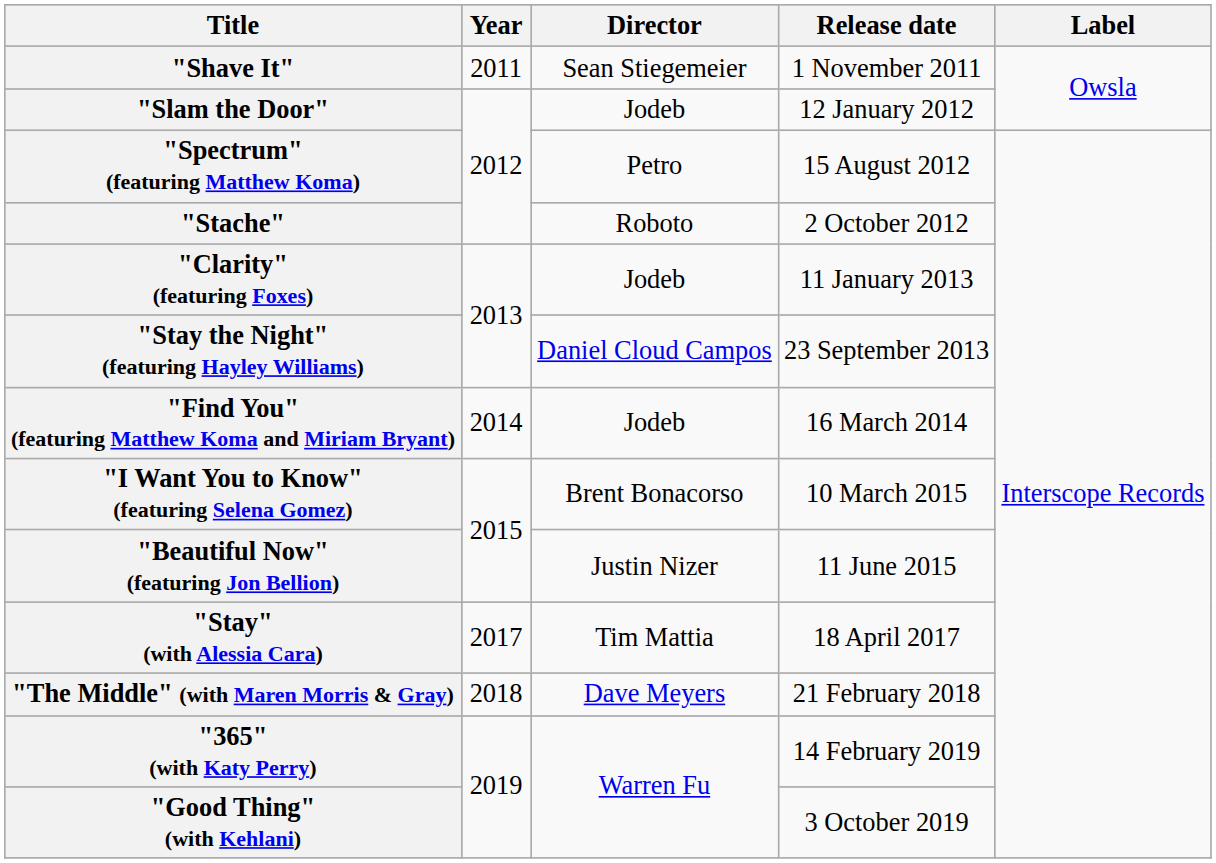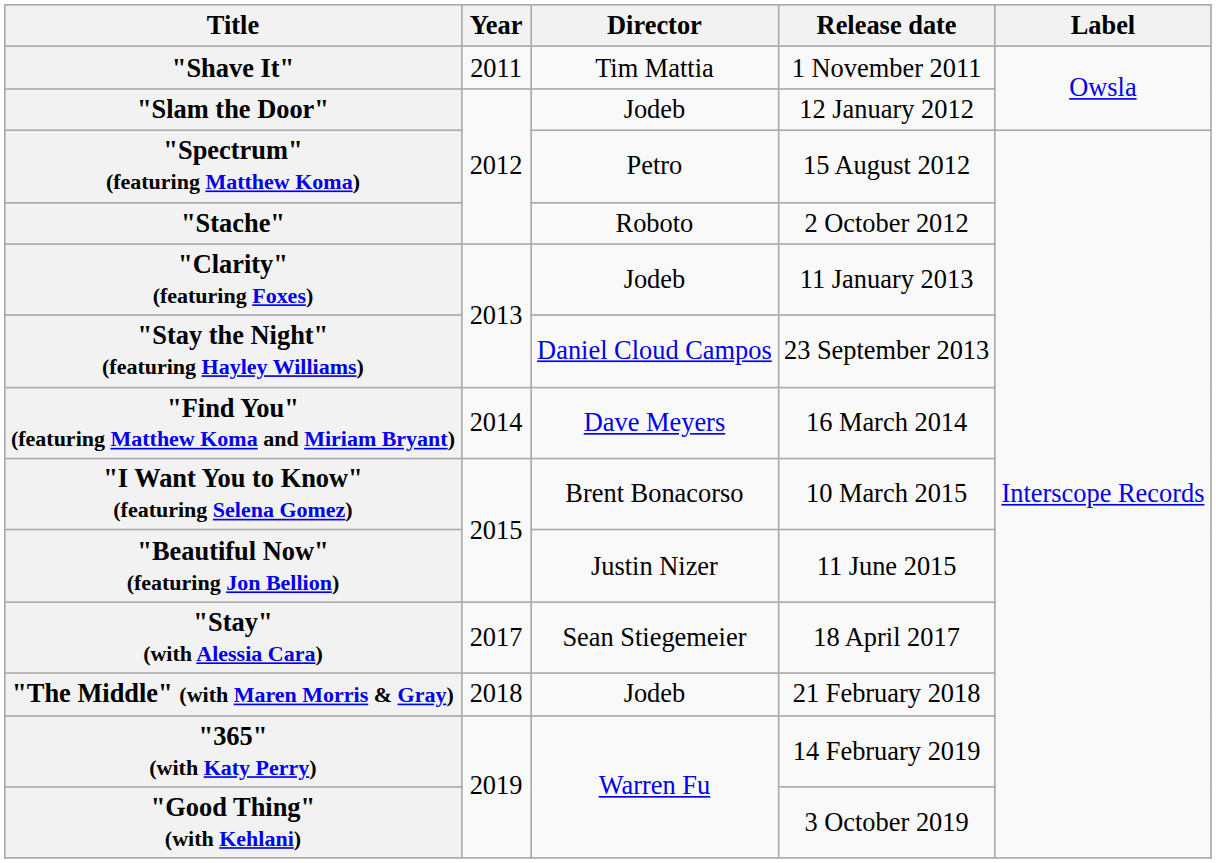"Shave It" | Director: Sean Stiegemeier -> Tim Mattia
"Find You" (featuring Matthew Koma and Miriam Bryant) | Director: Jodeb -> Dave Meyers
"Stay" (with Alessia Cara) | Director: Tim Mattia -> Sean Stiegemeier
"The Middle" (with Maren Morris & Gray) | Director: Dave Meyers -> Jodeb
